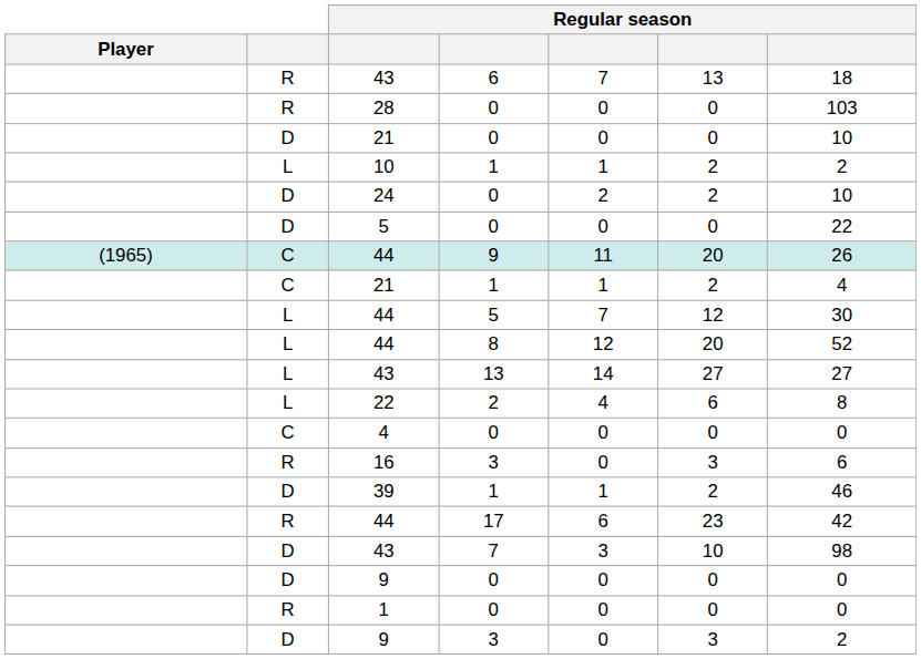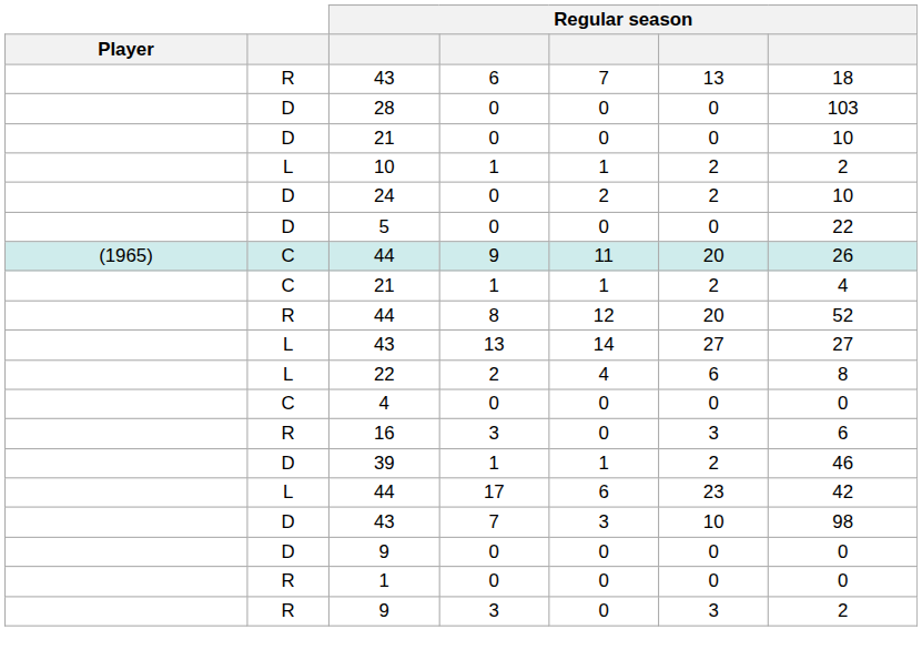28 | column 2: R -> D
- row: L | 44 | 5 | 7 | 12 | 30
44 / 8 | column 2: L -> R
44 / 17 | column 2: R -> L
9 / 3 | column 2: D -> R
